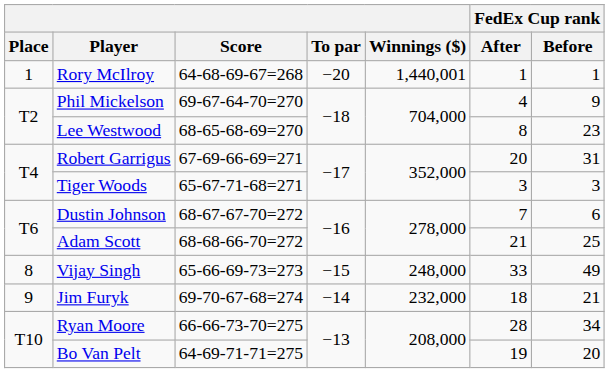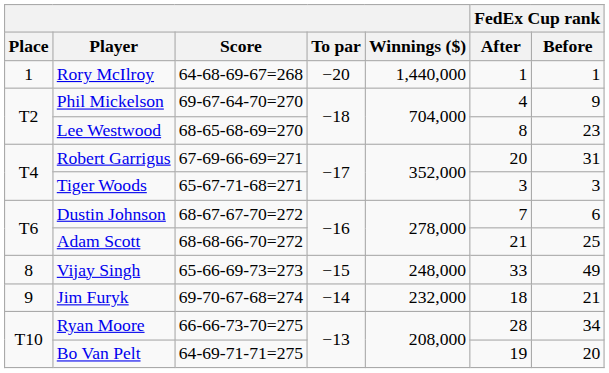Rory McIlroy | Winnings ($): 1,440,001 -> 1,440,000
